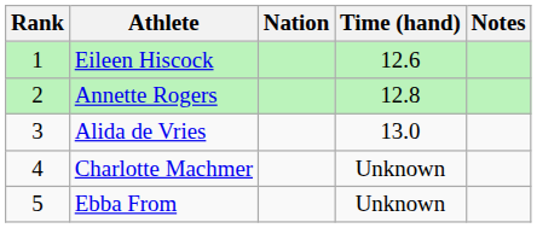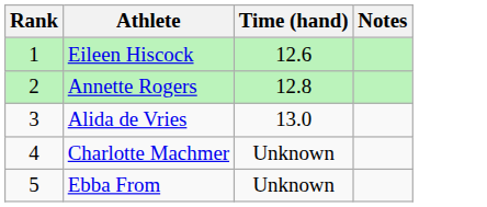- column: Nation
